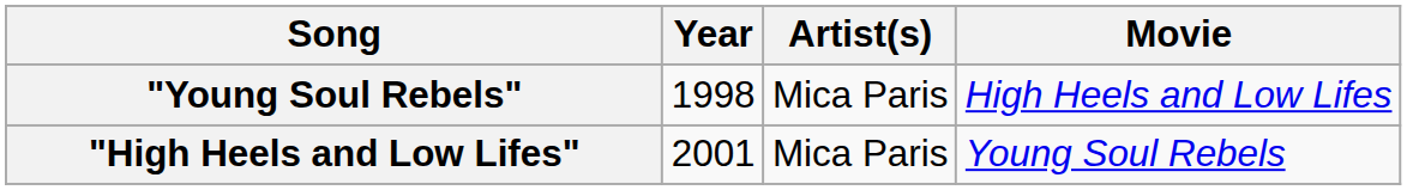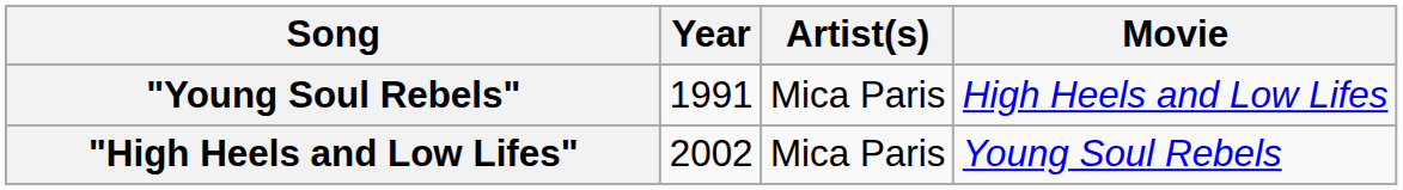"Young Soul Rebels" | Year: 1998 -> 1991
"High Heels and Low Lifes" | Year: 2001 -> 2002
